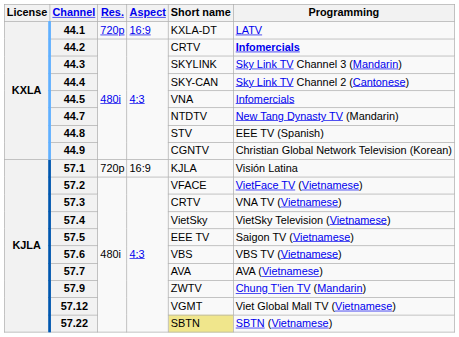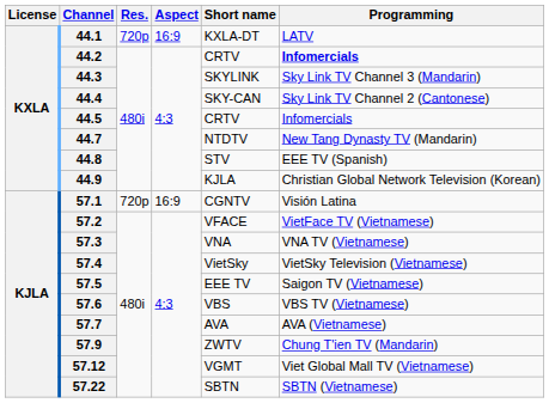44.5 | Short name: VNA -> CRTV
44.9 | Short name: CGNTV -> KJLA
57.1 | Short name: KJLA -> CGNTV
57.3 | Short name: CRTV -> VNA
57.22 | Short name: khaki background -> no background
